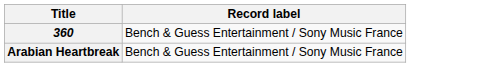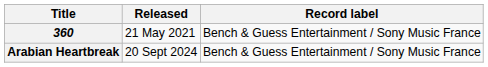+ column: Released | 21 May 2021 | 20 Sept 2024
